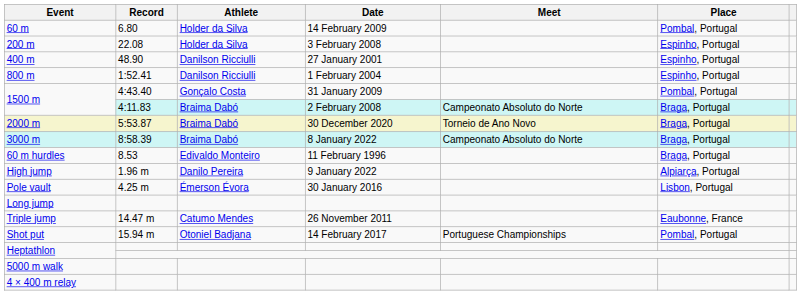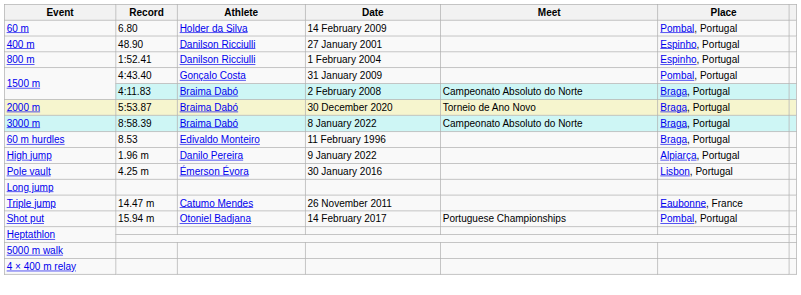- row: 200 m | 22.08 | Holder da Silva | 3 February 2008 | Espinho, Portugal
